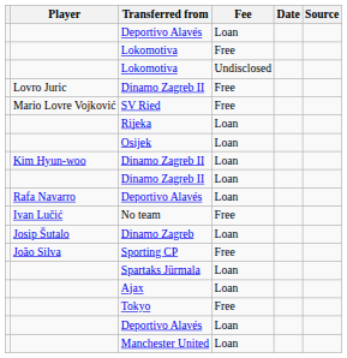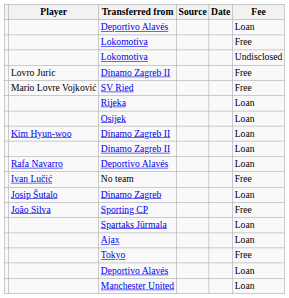columns swapped: Fee <-> Source
